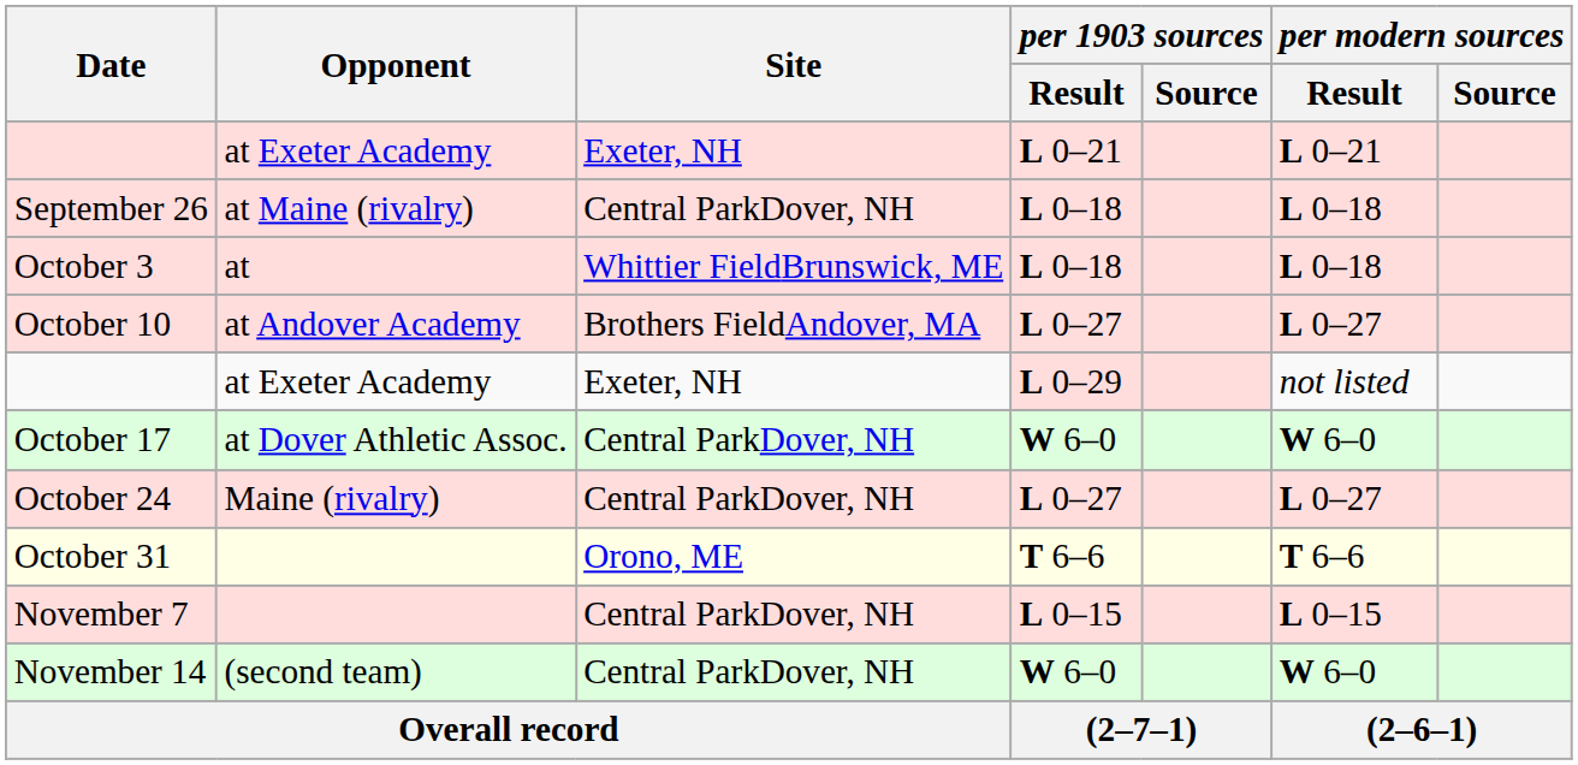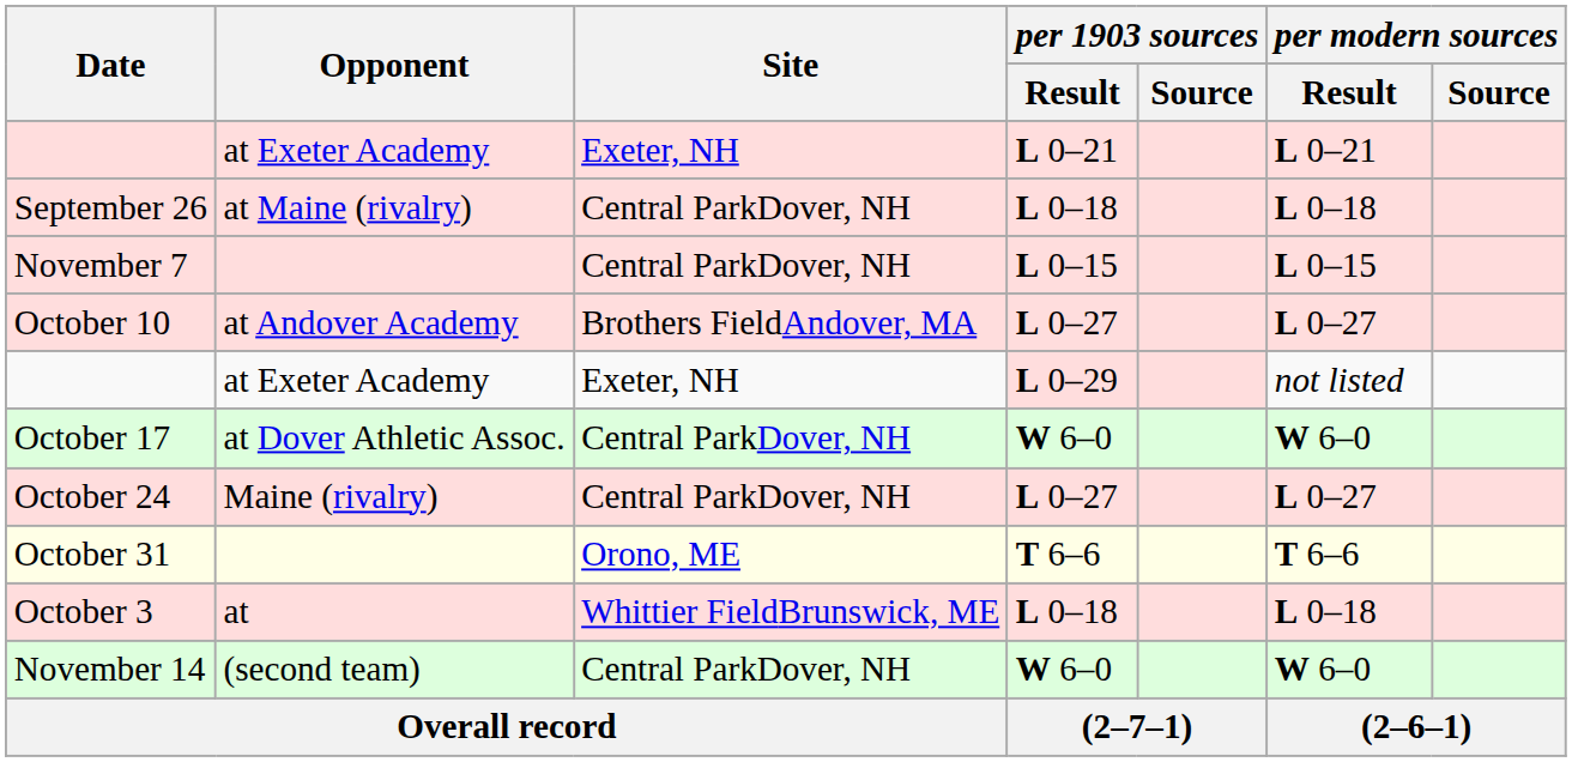rows swapped: October 3 <-> November 7
